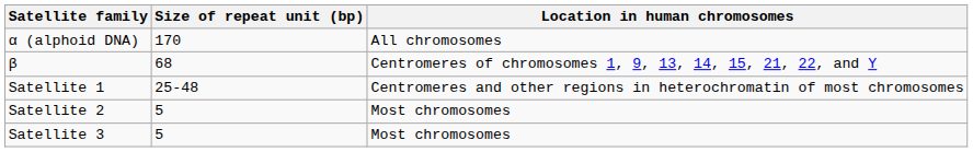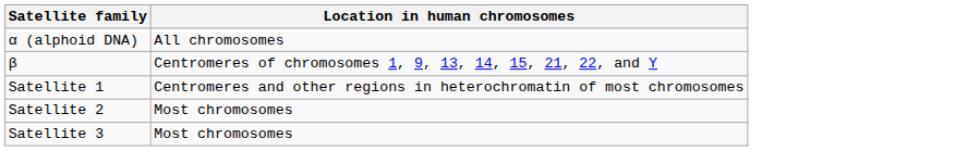- column: Size of repeat unit (bp) | 170 | 68 | 25-48 | 5 | 5
